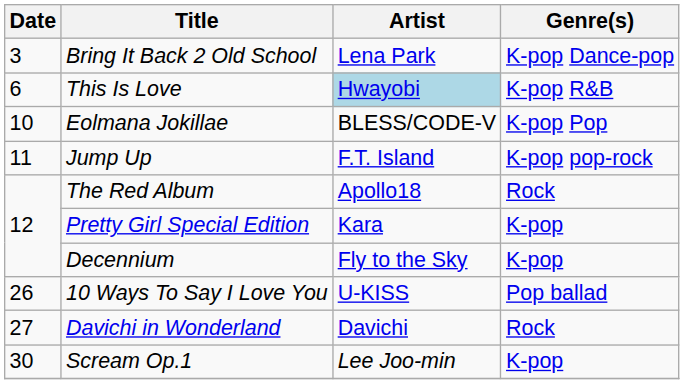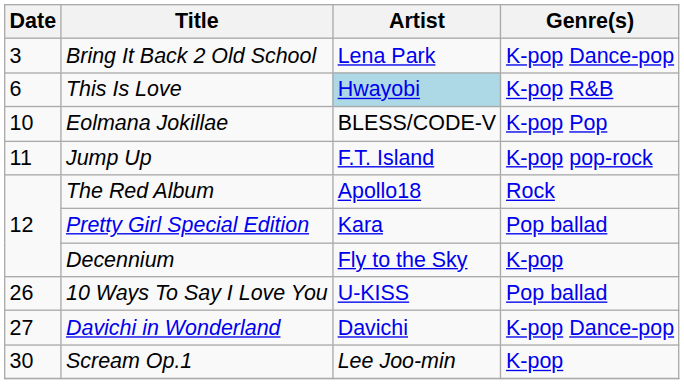Pretty Girl Special Edition | Genre(s): K-pop -> Pop ballad
Davichi in Wonderland | Genre(s): Rock -> K-pop Dance-pop
